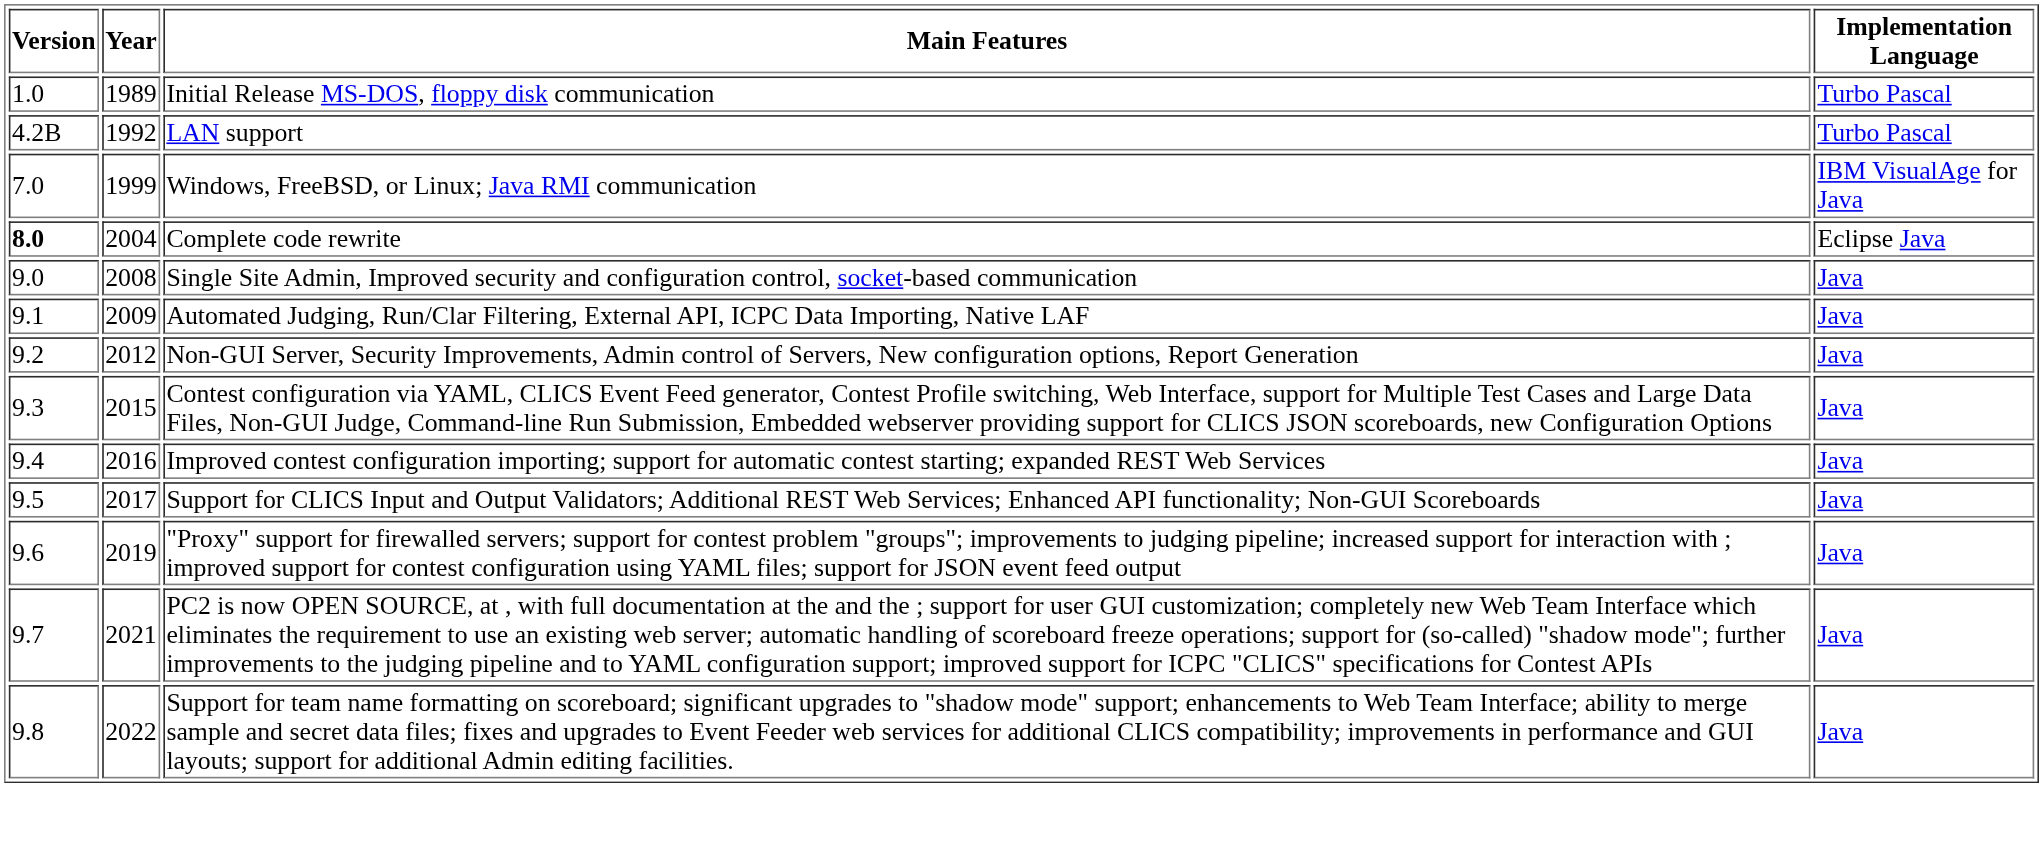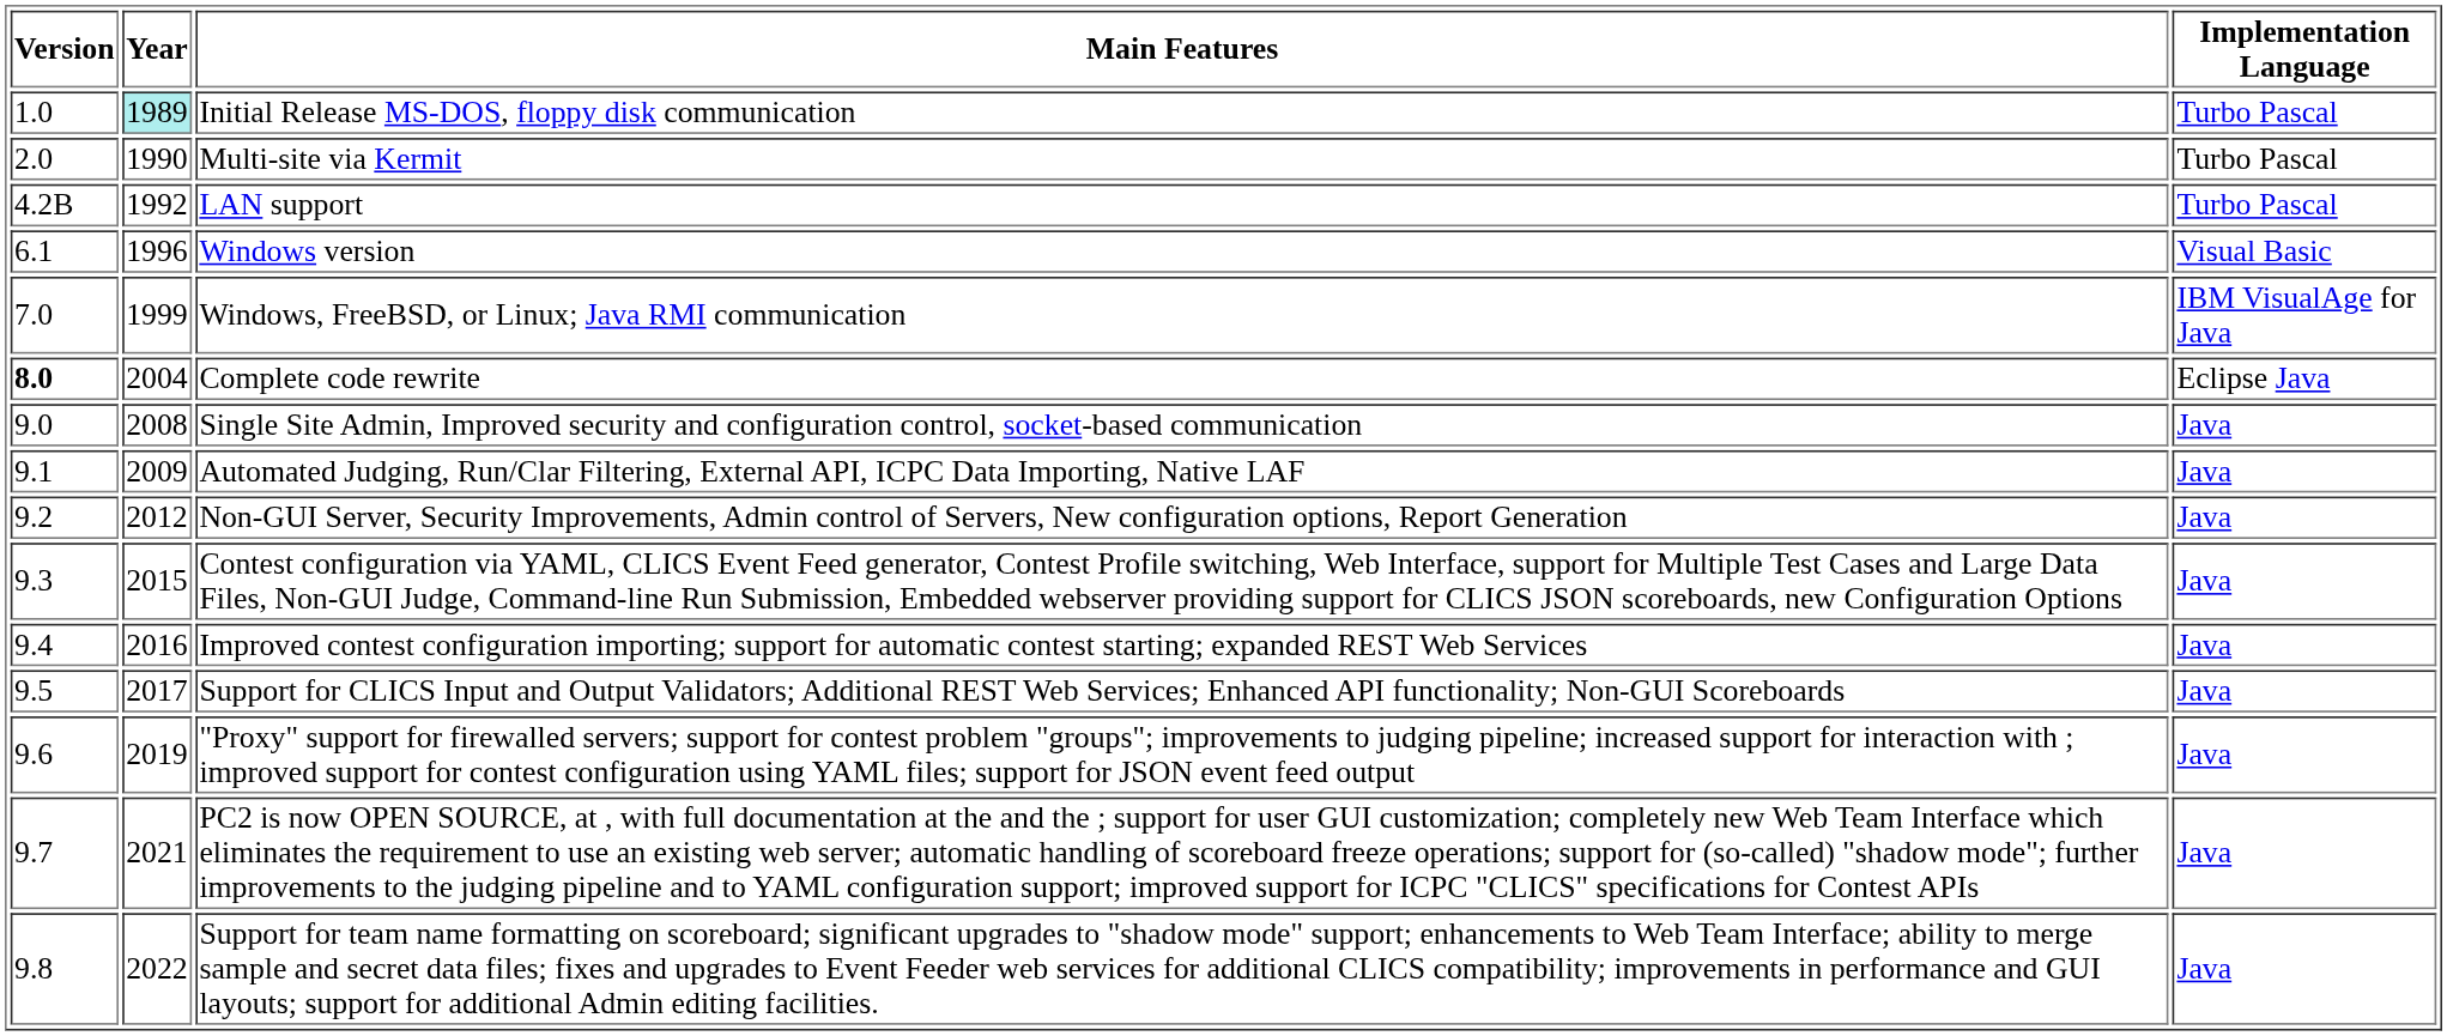Initial Release MS-DOS, floppy disk communication | Year: no background -> paleturquoise background
+ row: 2.0 | 1990 | Multi-site via Kermit | Turbo Pascal
+ row: 6.1 | 1996 | Windows version | Visual Basic
